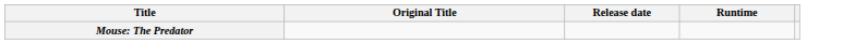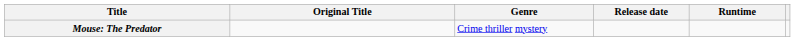+ column: Genre | Crime thriller mystery
